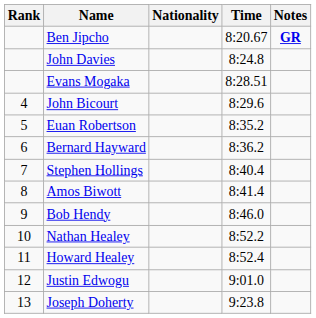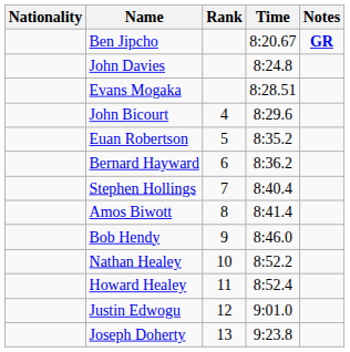columns swapped: Rank <-> Nationality
